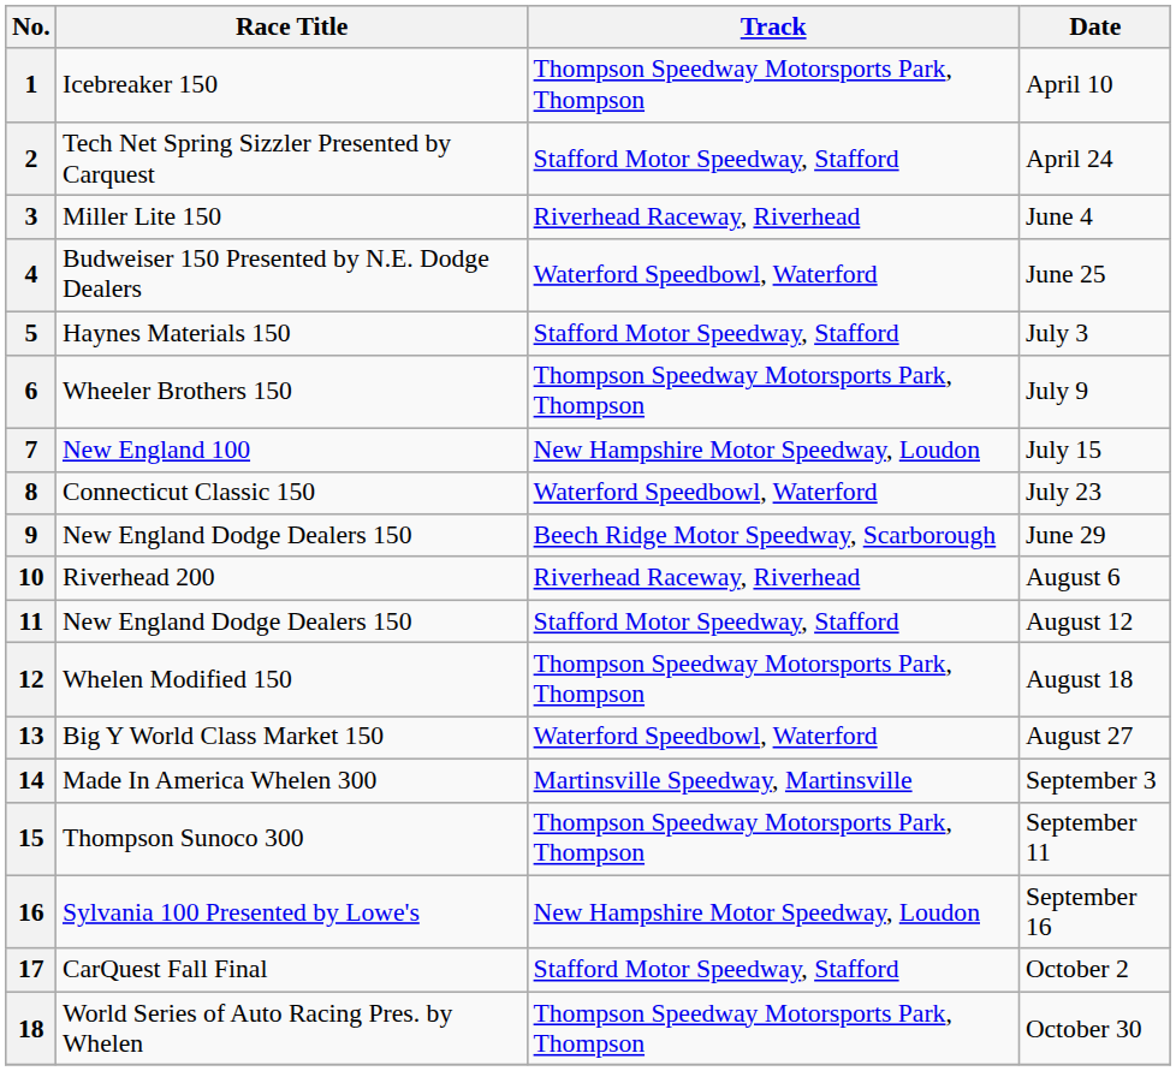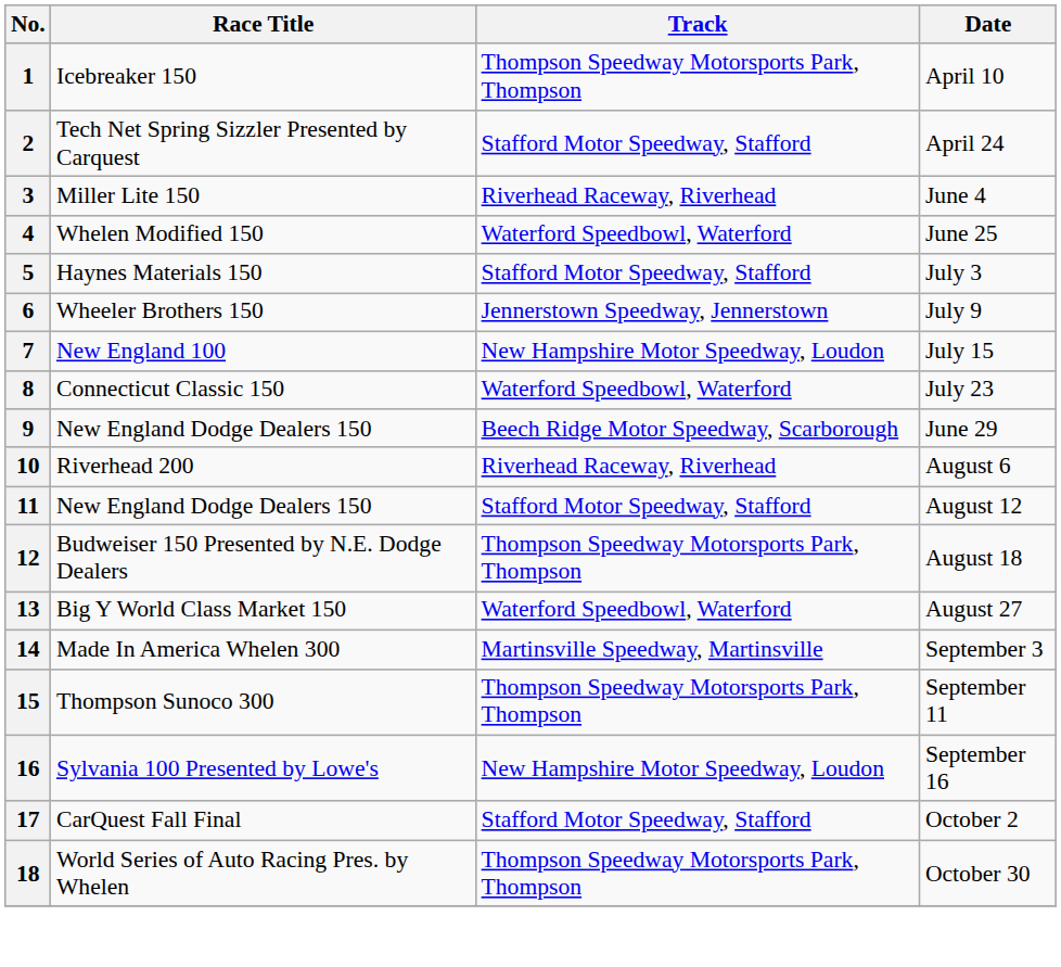4 | Race Title: Budweiser 150 Presented by N.E. Dodge Dealers -> Whelen Modified 150
6 | Track: Thompson Speedway Motorsports Park, Thompson -> Jennerstown Speedway, Jennerstown
12 | Race Title: Whelen Modified 150 -> Budweiser 150 Presented by N.E. Dodge Dealers
